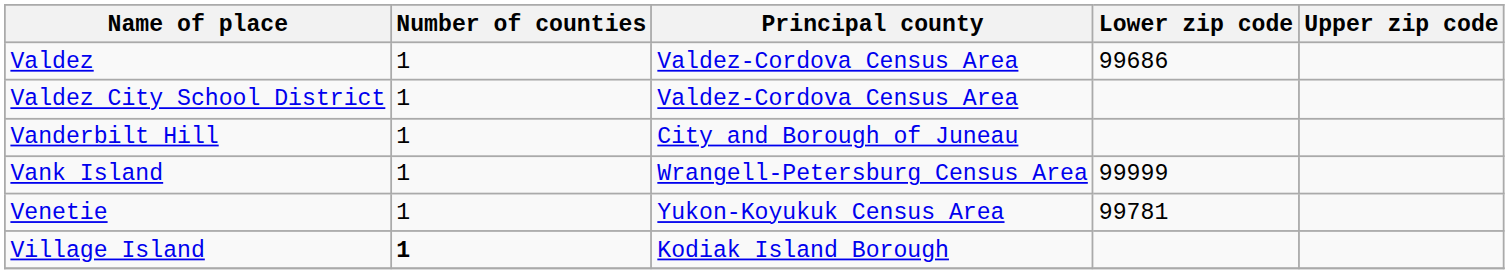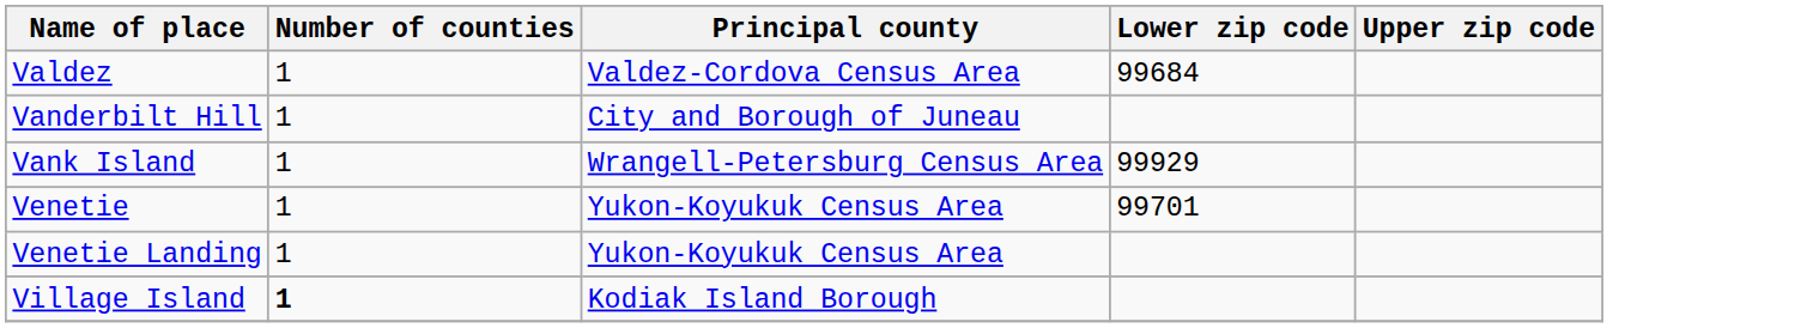Valdez | Lower zip code: 99686 -> 99684
- row: Valdez City School District | 1 | Valdez-Cordova Census Area
Vank Island | Lower zip code: 99999 -> 99929
Venetie | Lower zip code: 99781 -> 99701
+ row: Venetie Landing | 1 | Yukon-Koyukuk Census Area
